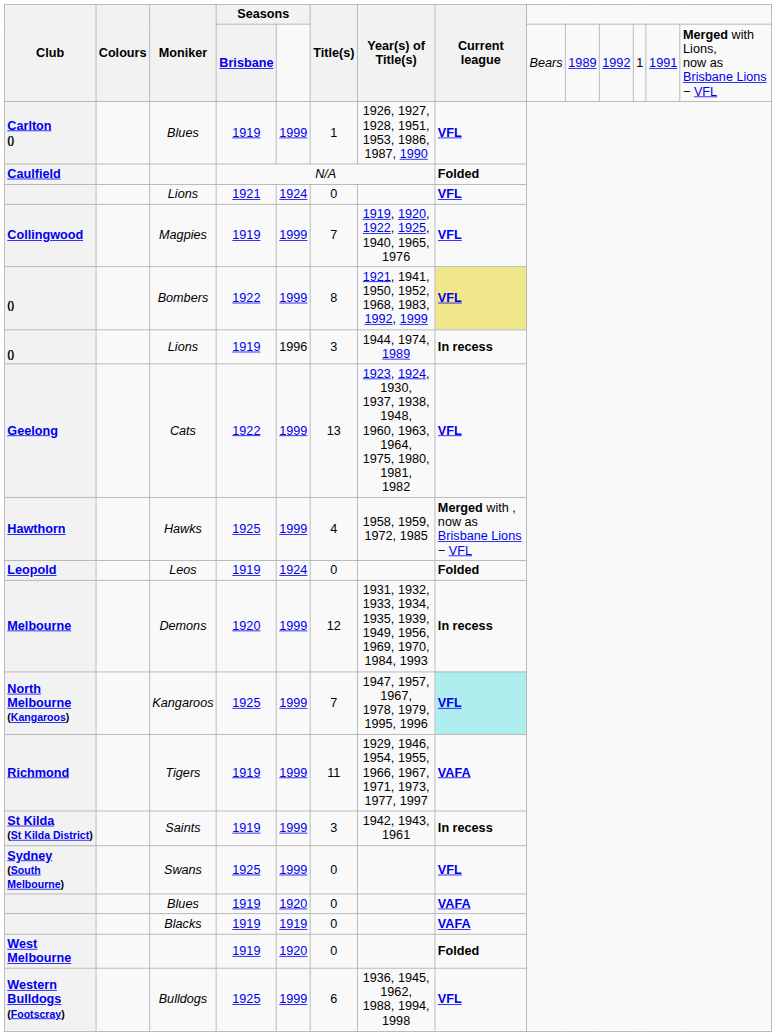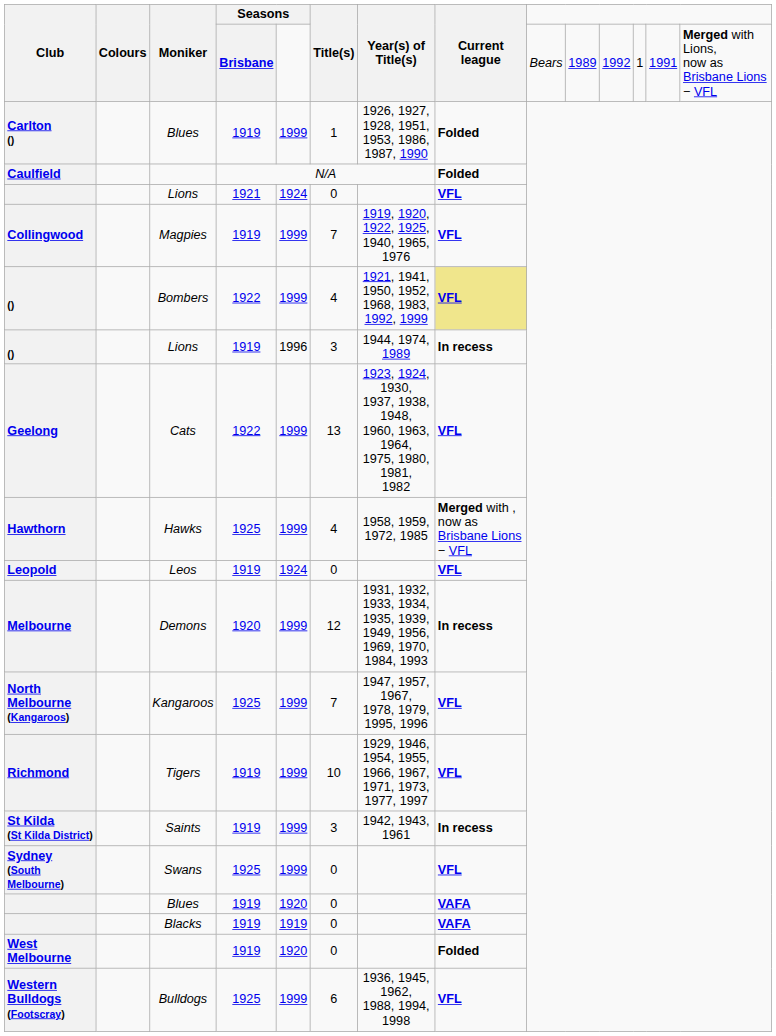Carlton () | Current league: VFL -> Folded
() / Bombers | Title(s): 8 -> 4
Leopold | Current league: Folded -> VFL
North Melbourne (Kangaroos) | Current league: paleturquoise background -> no background
Richmond | Title(s): 11 -> 10
Richmond | Current league: VAFA -> VFL
